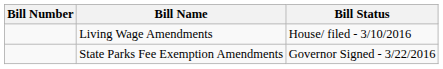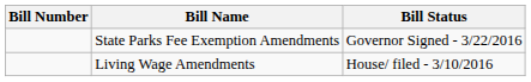rows swapped: State Parks Fee Exemption Amendments <-> Living Wage Amendments
